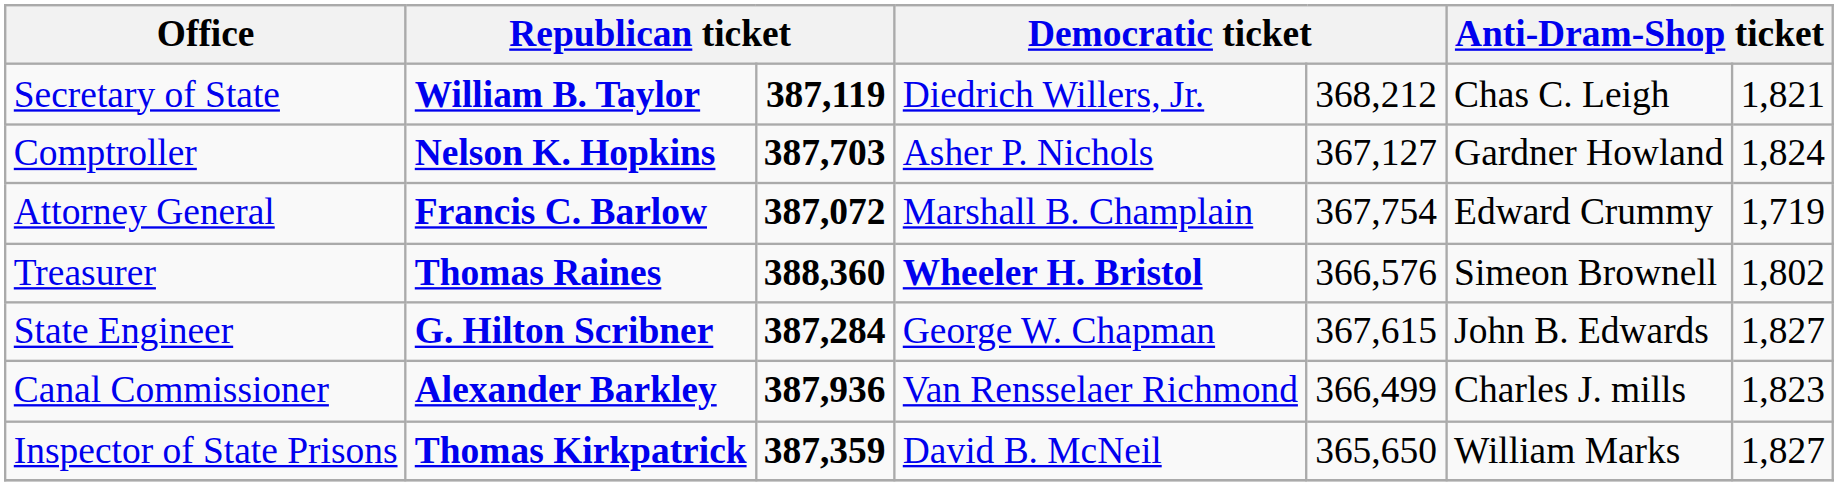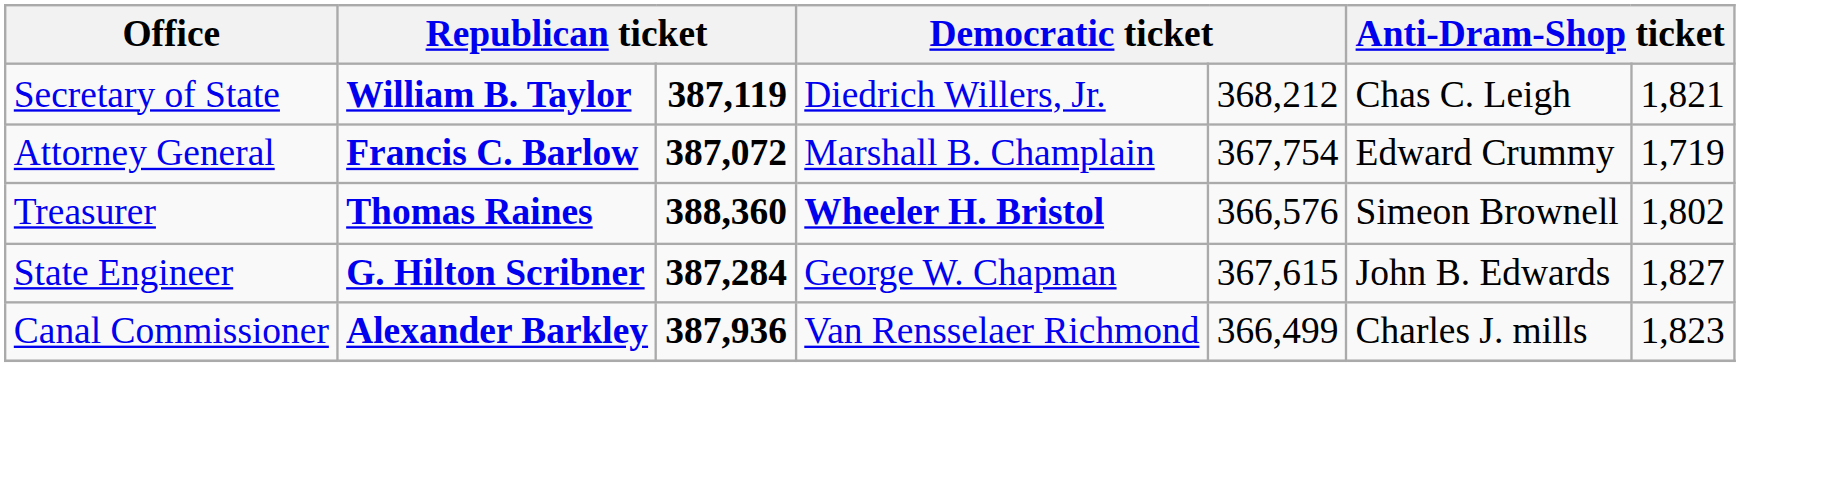- row: Comptroller | Nelson K. Hopkins | 387,703 | Asher P. Nichols | 367,127 | Gardner Howland | 1,824
- row: Inspector of State Prisons | Thomas Kirkpatrick | 387,359 | David B. McNeil | 365,650 | William Marks | 1,827
